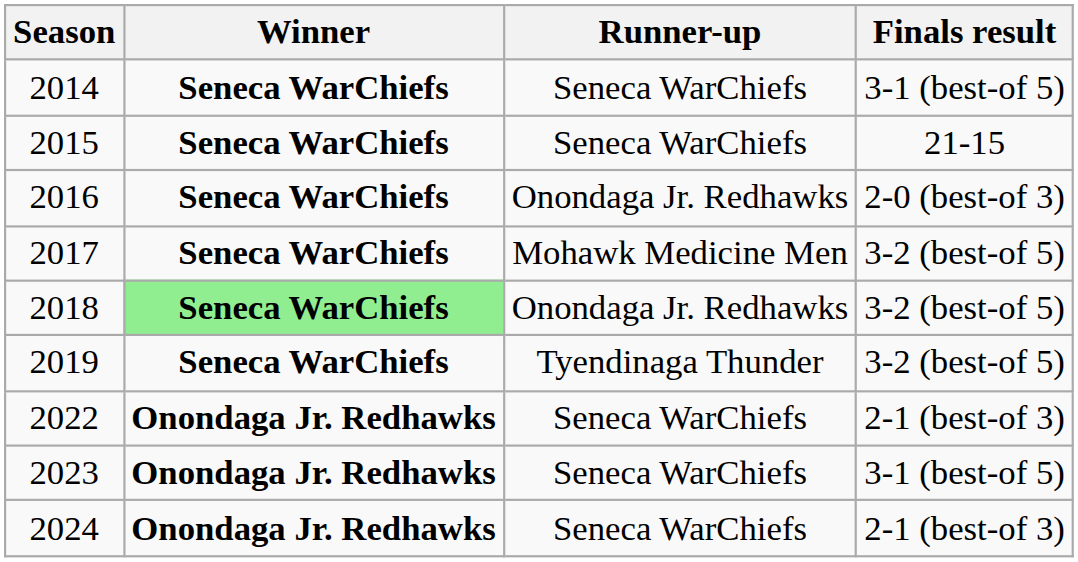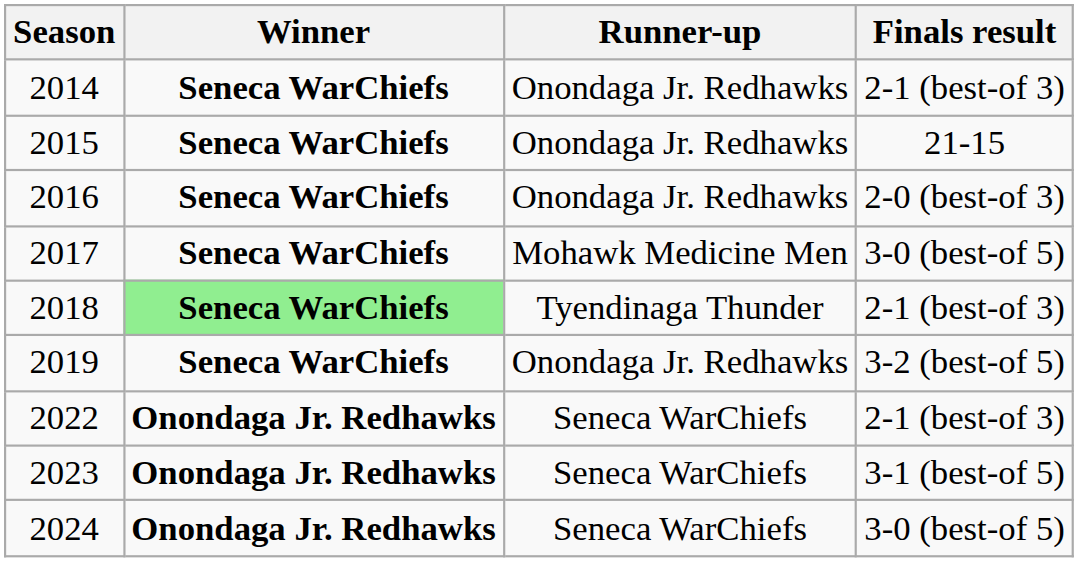2014 | Runner-up: Seneca WarChiefs -> Onondaga Jr. Redhawks
2014 | Finals result: 3-1 (best-of 5) -> 2-1 (best-of 3)
2015 | Runner-up: Seneca WarChiefs -> Onondaga Jr. Redhawks
2017 | Finals result: 3-2 (best-of 5) -> 3-0 (best-of 5)
2018 | Runner-up: Onondaga Jr. Redhawks -> Tyendinaga Thunder
2018 | Finals result: 3-2 (best-of 5) -> 2-1 (best-of 3)
2019 | Runner-up: Tyendinaga Thunder -> Onondaga Jr. Redhawks
2024 | Finals result: 2-1 (best-of 3) -> 3-0 (best-of 5)
